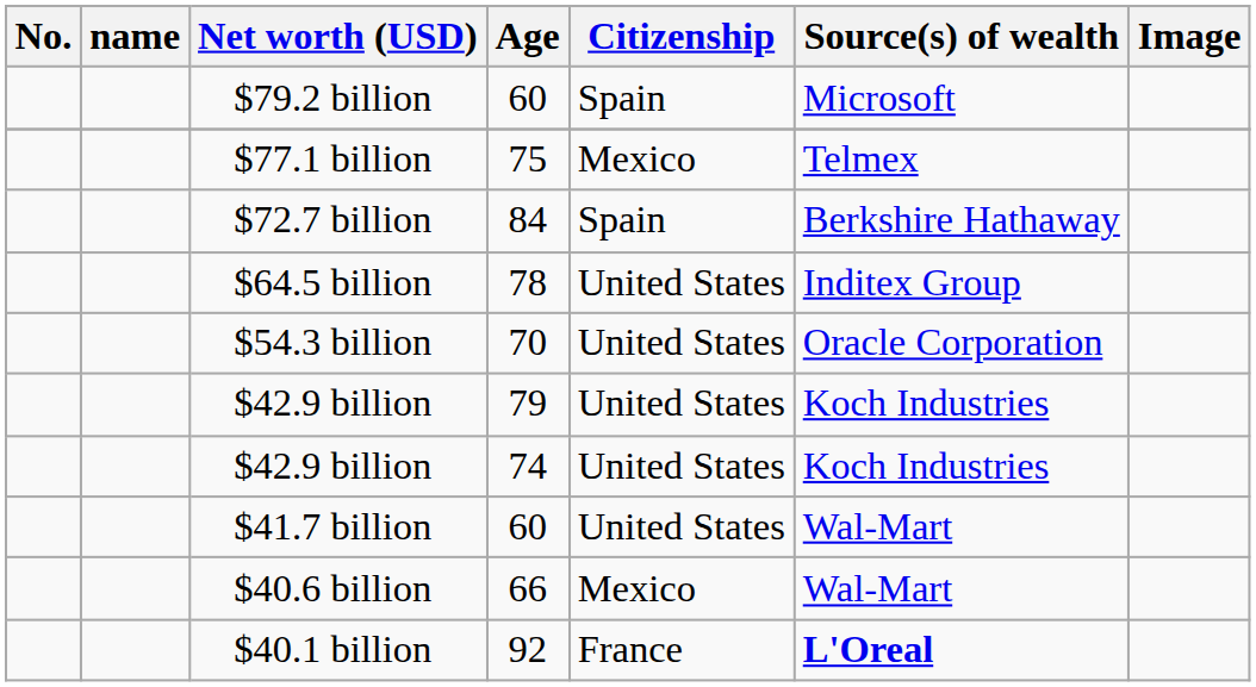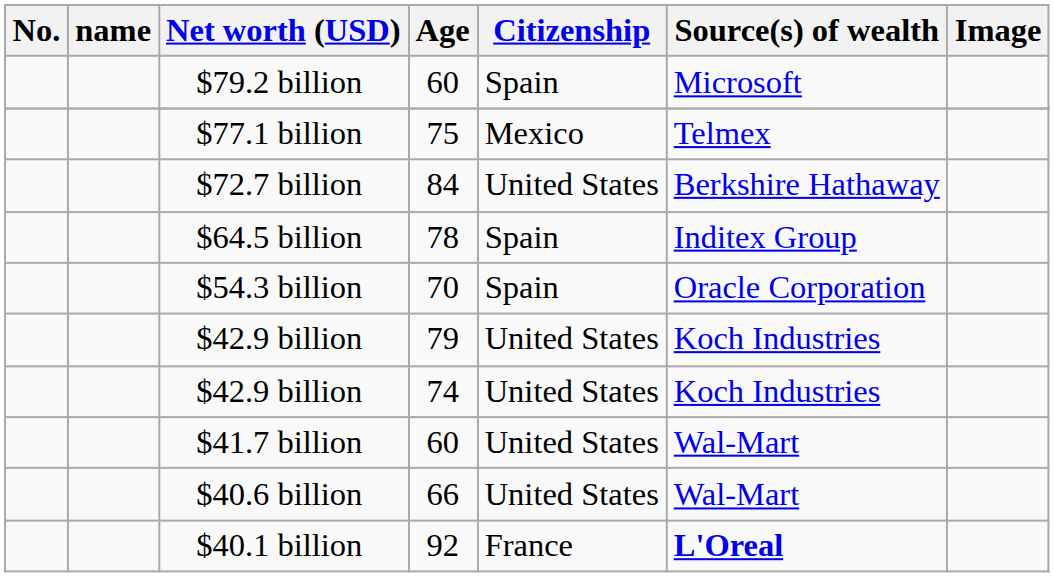$72.7 billion | Citizenship: Spain -> United States
$64.5 billion | Citizenship: United States -> Spain
$54.3 billion | Citizenship: United States -> Spain
$40.6 billion | Citizenship: Mexico -> United States
